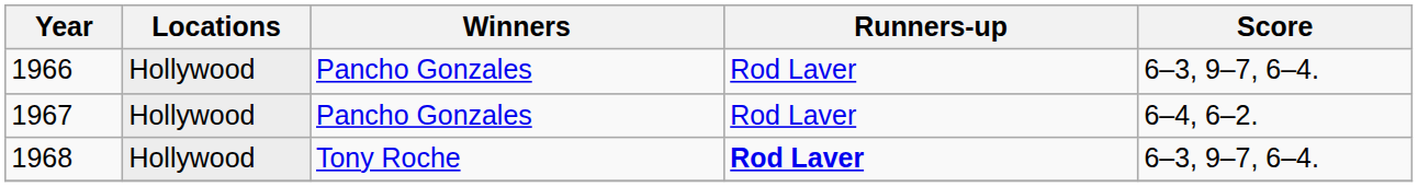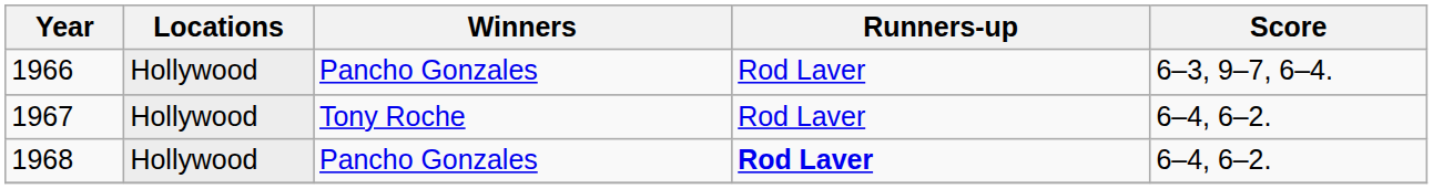1967 | Winners: Pancho Gonzales -> Tony Roche
1968 | Winners: Tony Roche -> Pancho Gonzales
1968 | Score: 6–3, 9–7, 6–4. -> 6–4, 6–2.
